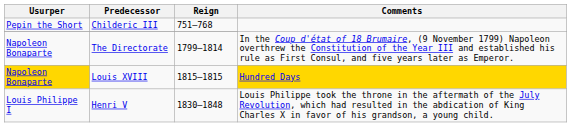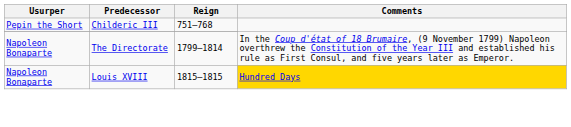Louis XVIII | Usurper: gold background -> no background
- row: Louis Philippe I | Henri V | 1830–1848 | Louis Philippe took the throne in the aftermath of the July Revolution, which had resulted in the abdication of King Charles X in favor of his grandson, a young child.
